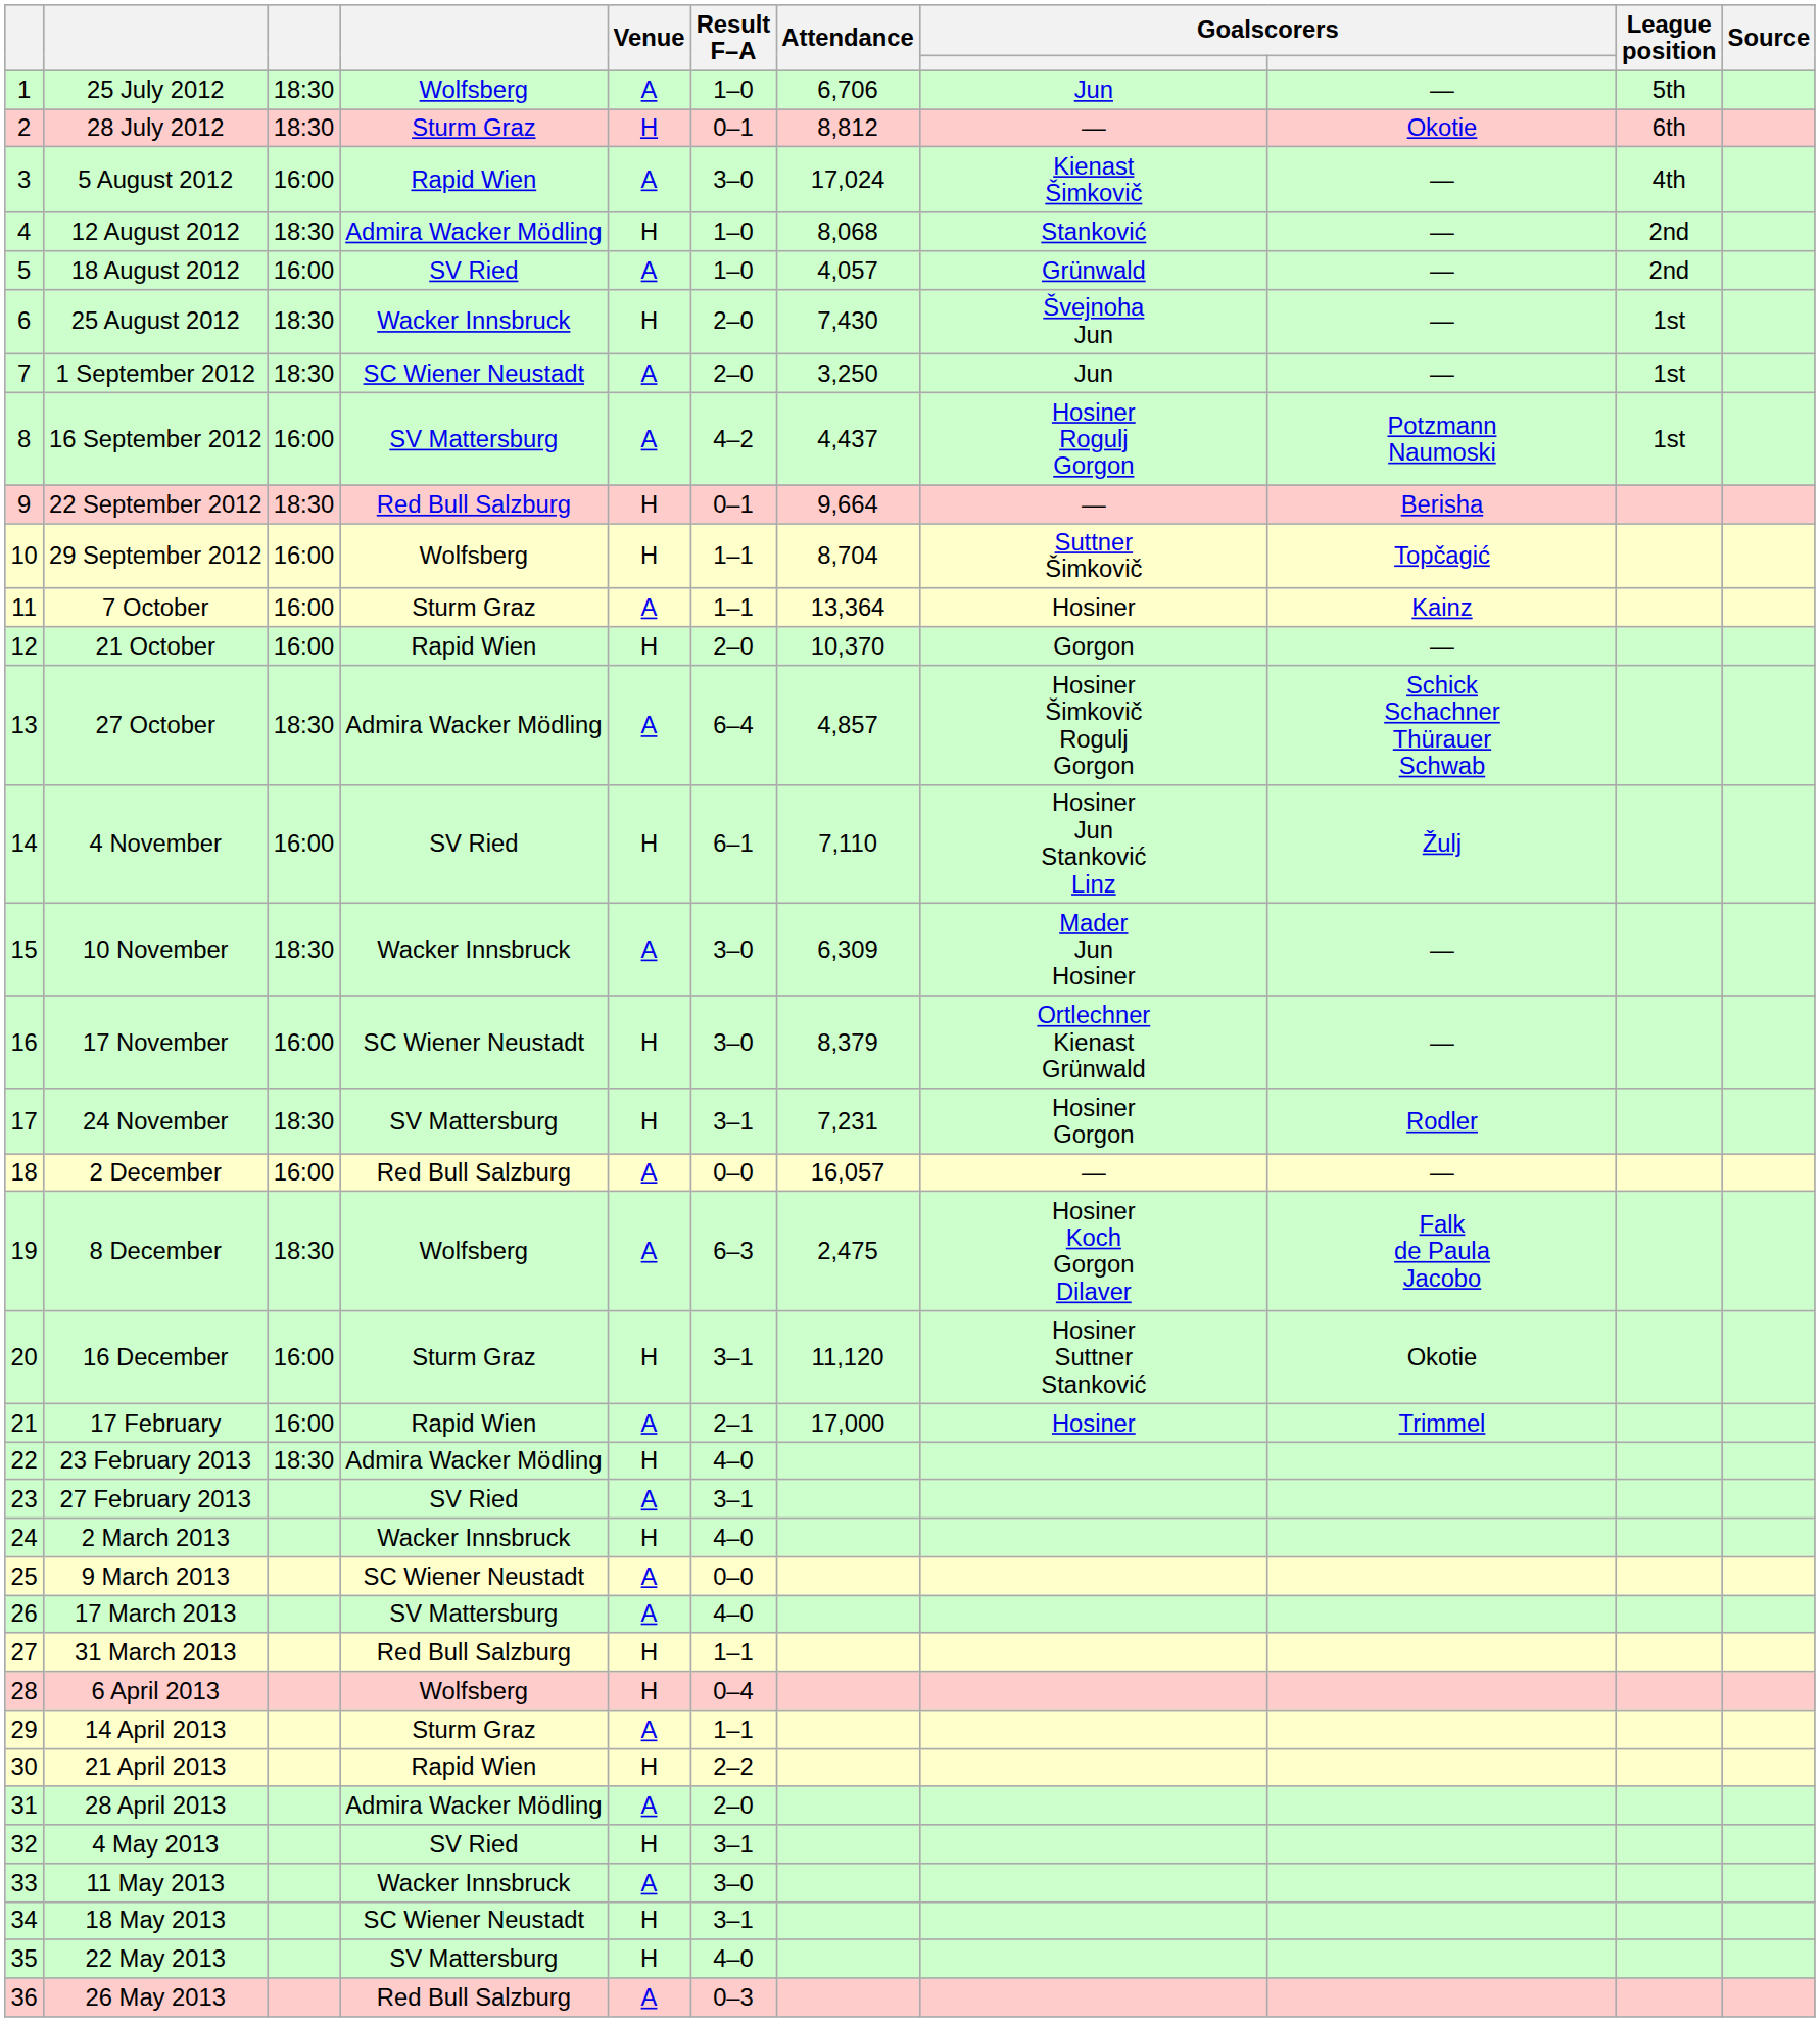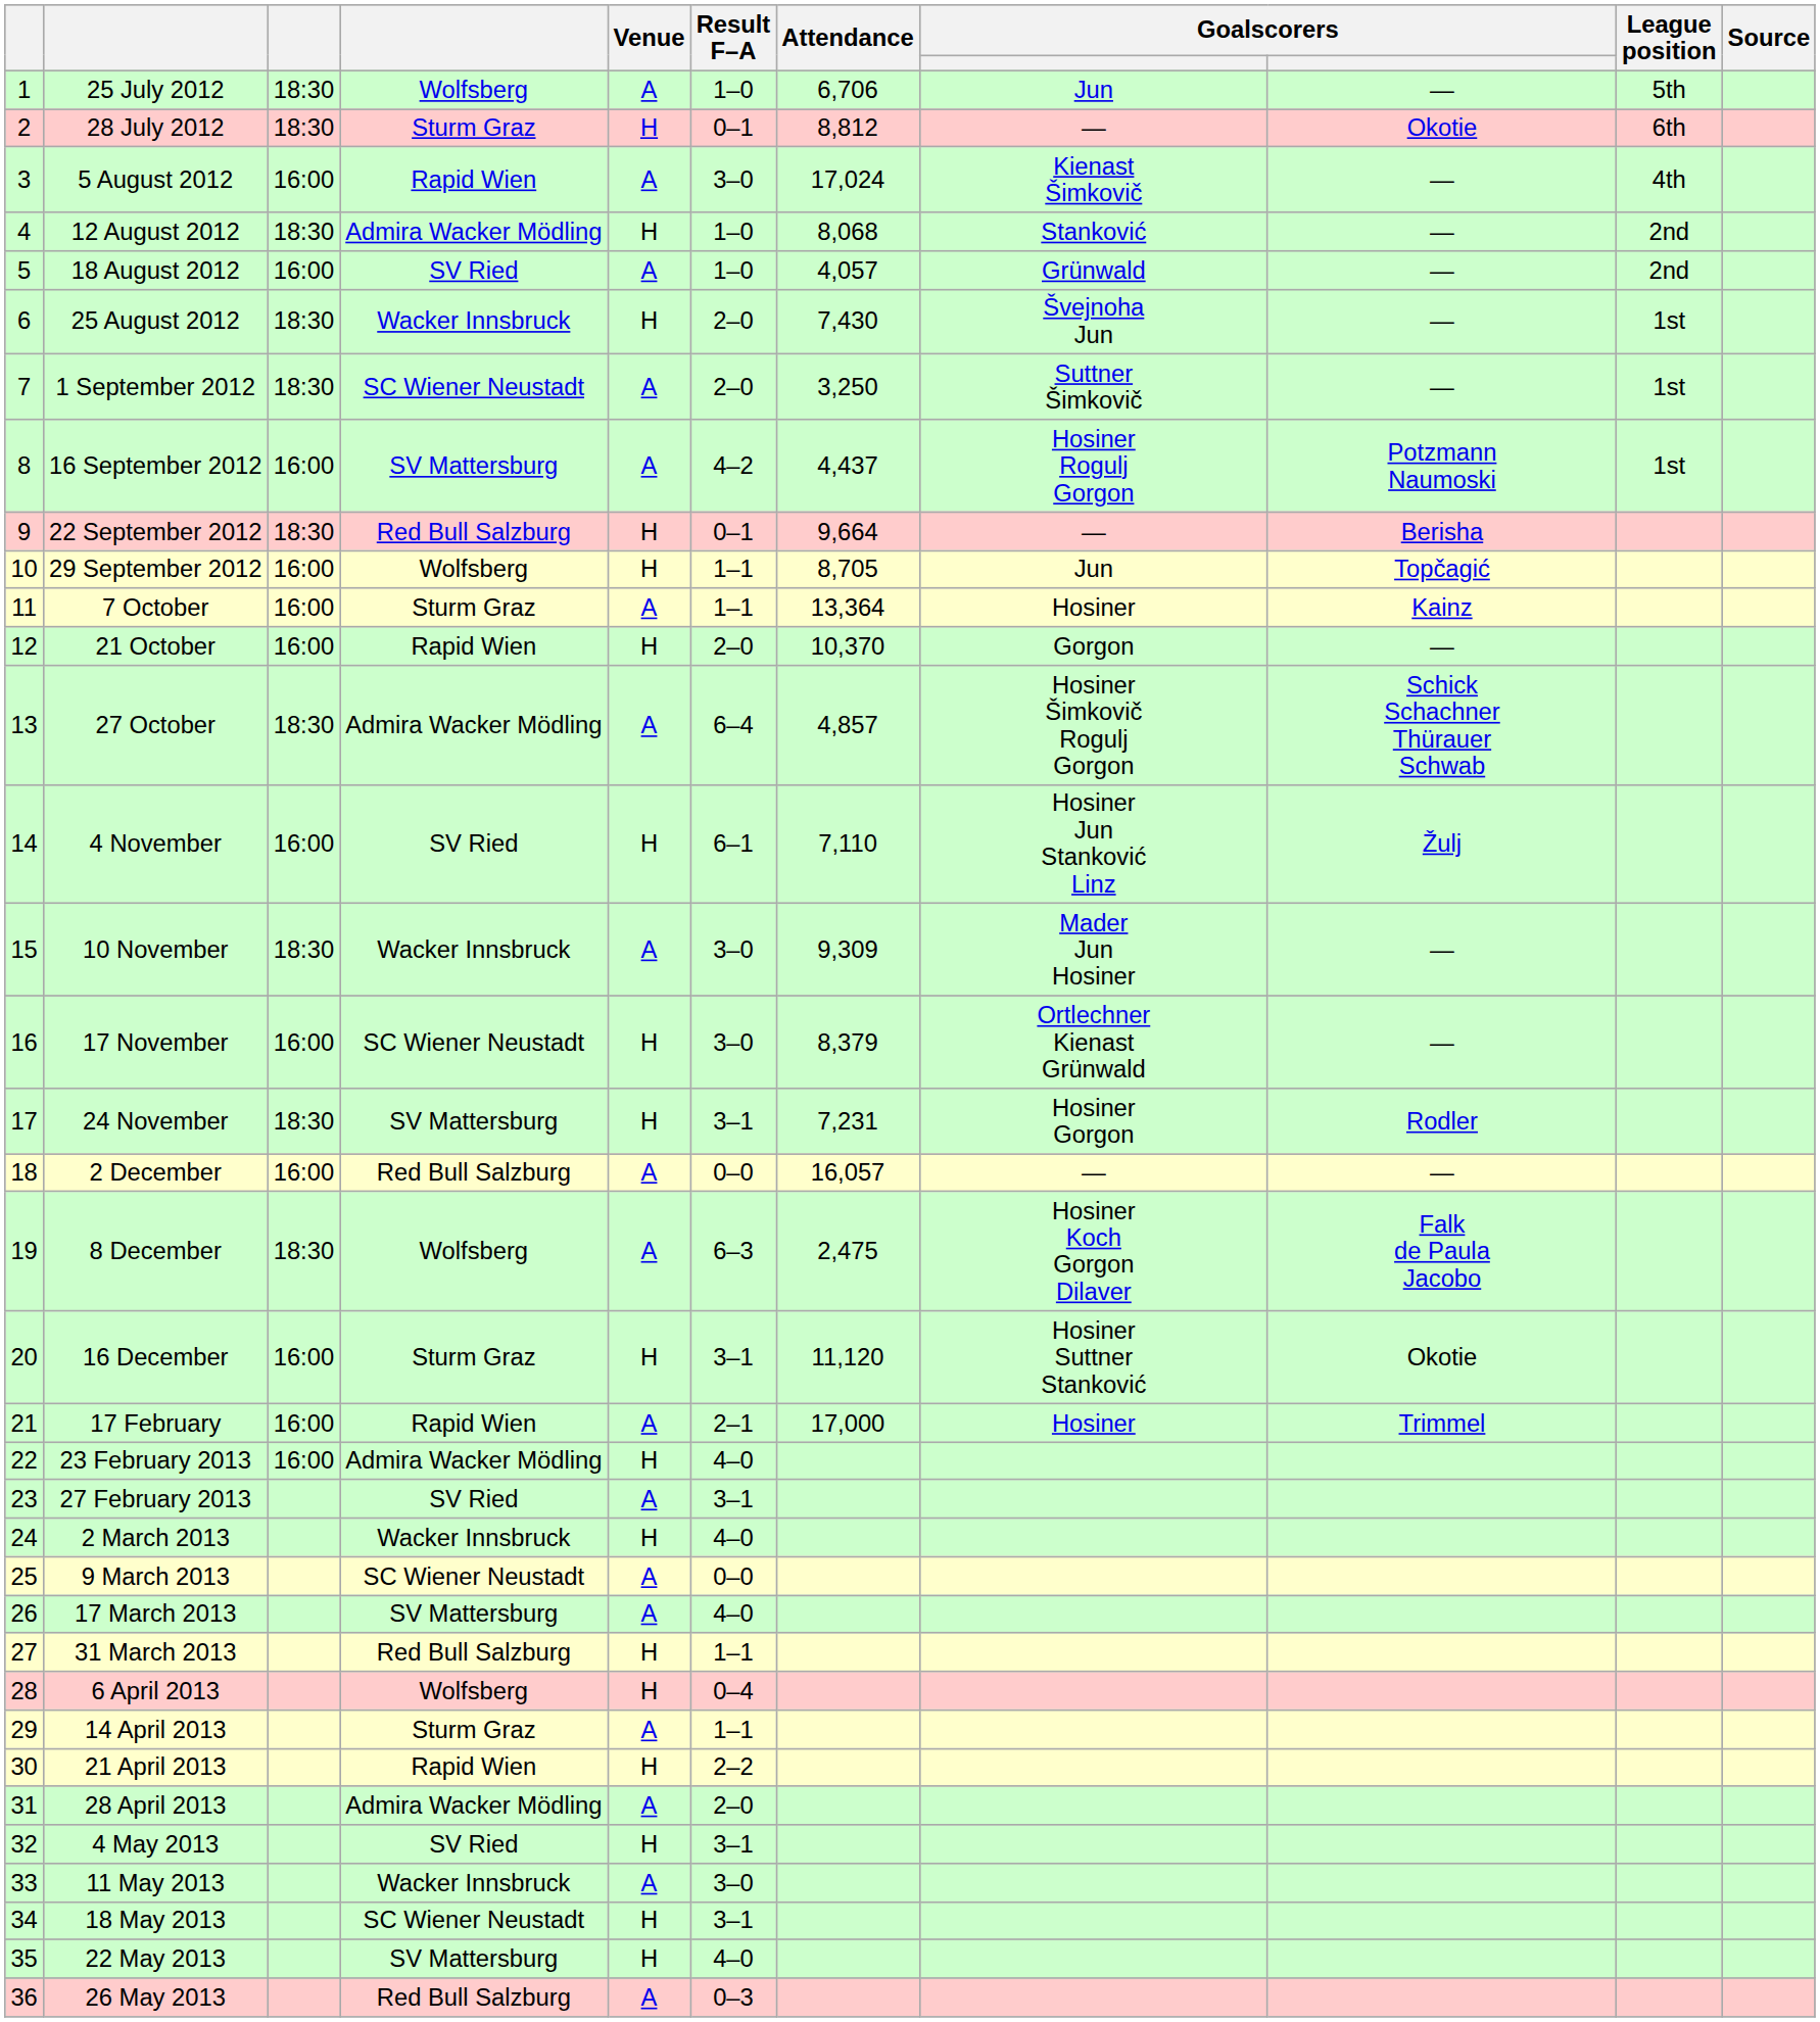1 September 2012 | column 8: Jun -> Suttner Šimkovič
29 September 2012 | Attendance: 8,704 -> 8,705
29 September 2012 | column 8: Suttner Šimkovič -> Jun
10 November | Attendance: 6,309 -> 9,309
23 February 2013 | column 3: 18:30 -> 16:00
